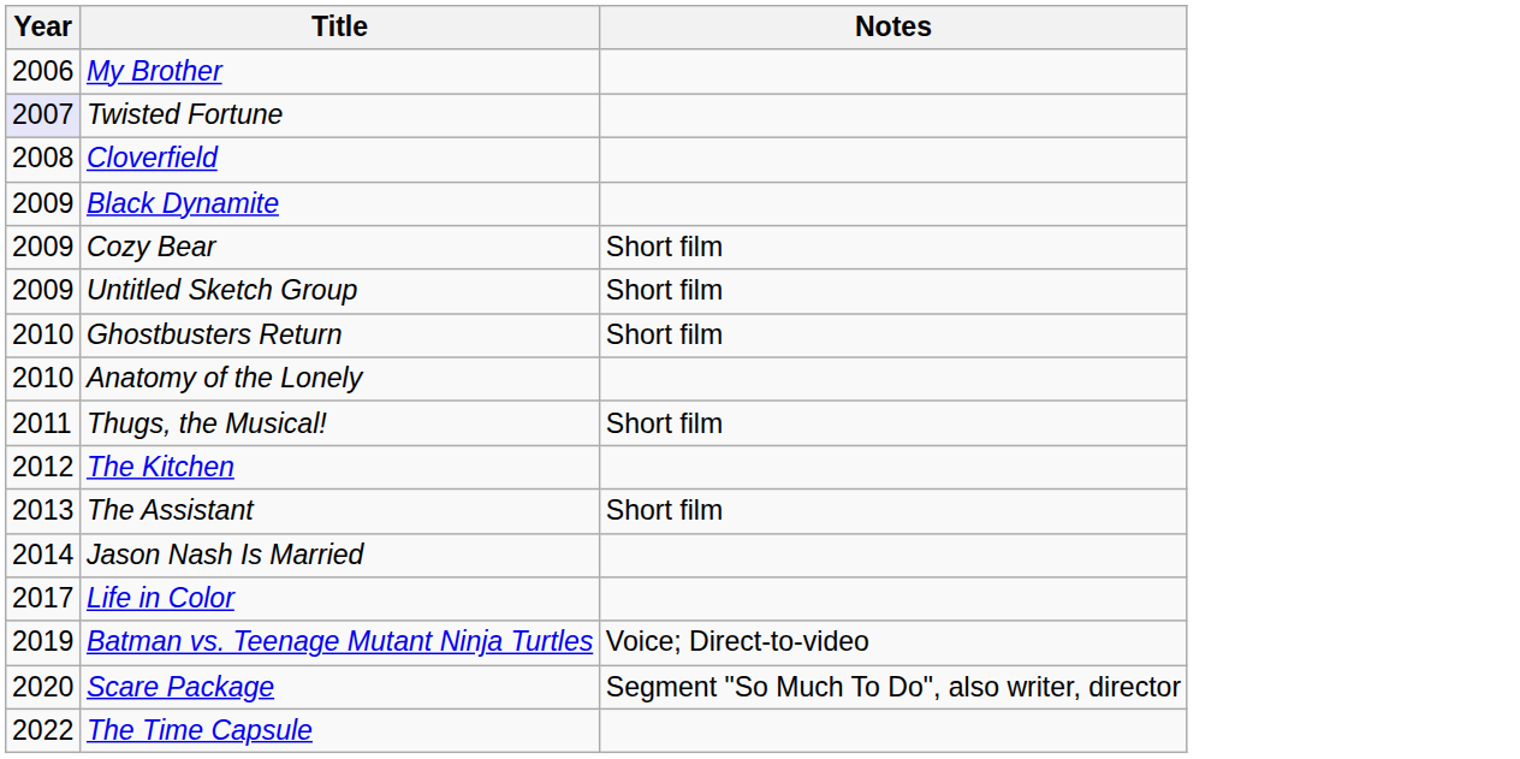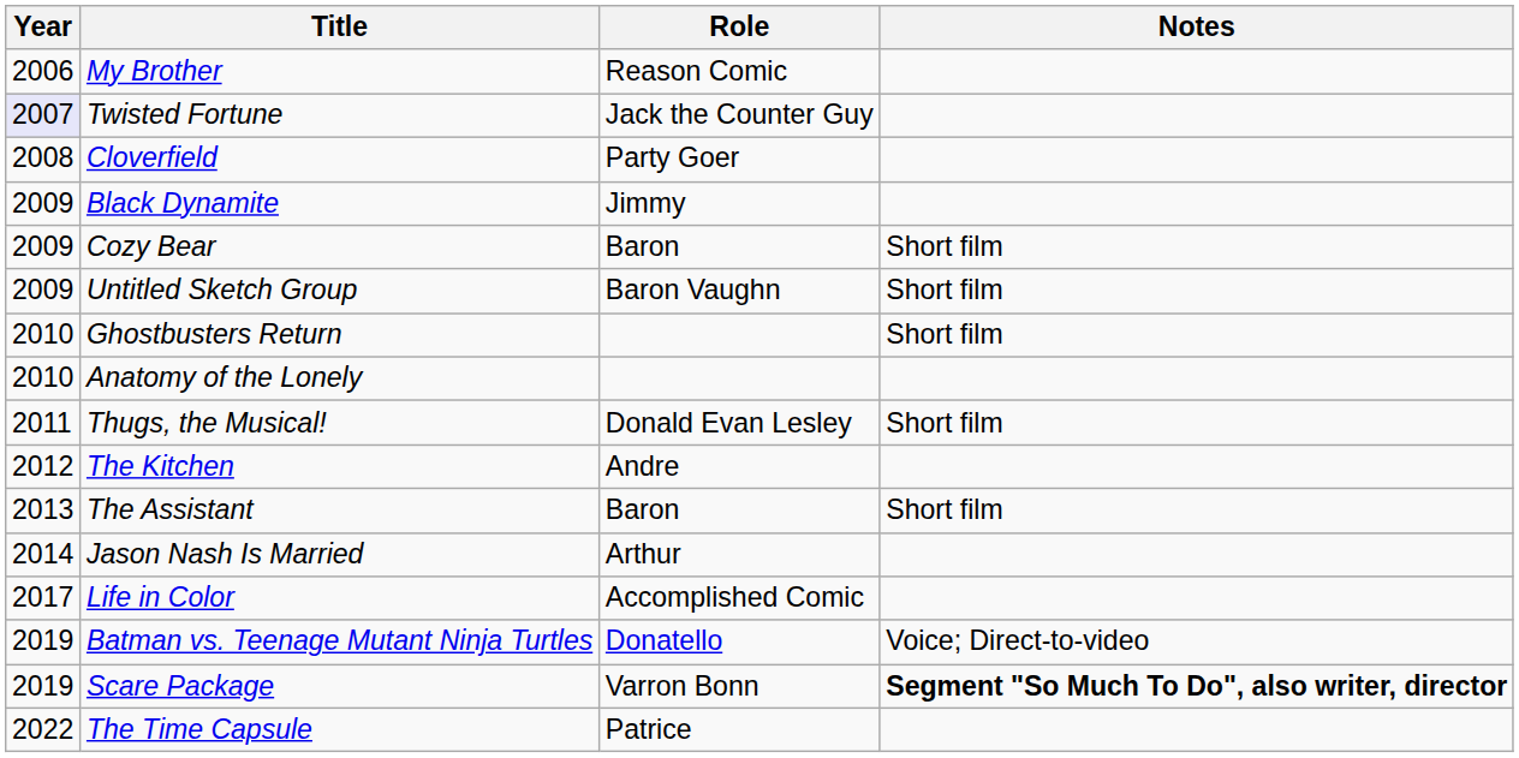+ column: Role | Reason Comic | Jack the Counter Guy | Party Goer | Jimmy | Baron | Baron Vaughn | Donald Evan Lesley | Andre | Baron | Arthur | Accomplished Comic | Donatello | Varron Bonn | Patrice
Scare Package | Year: 2020 -> 2019
Scare Package | Notes: normal -> bold
